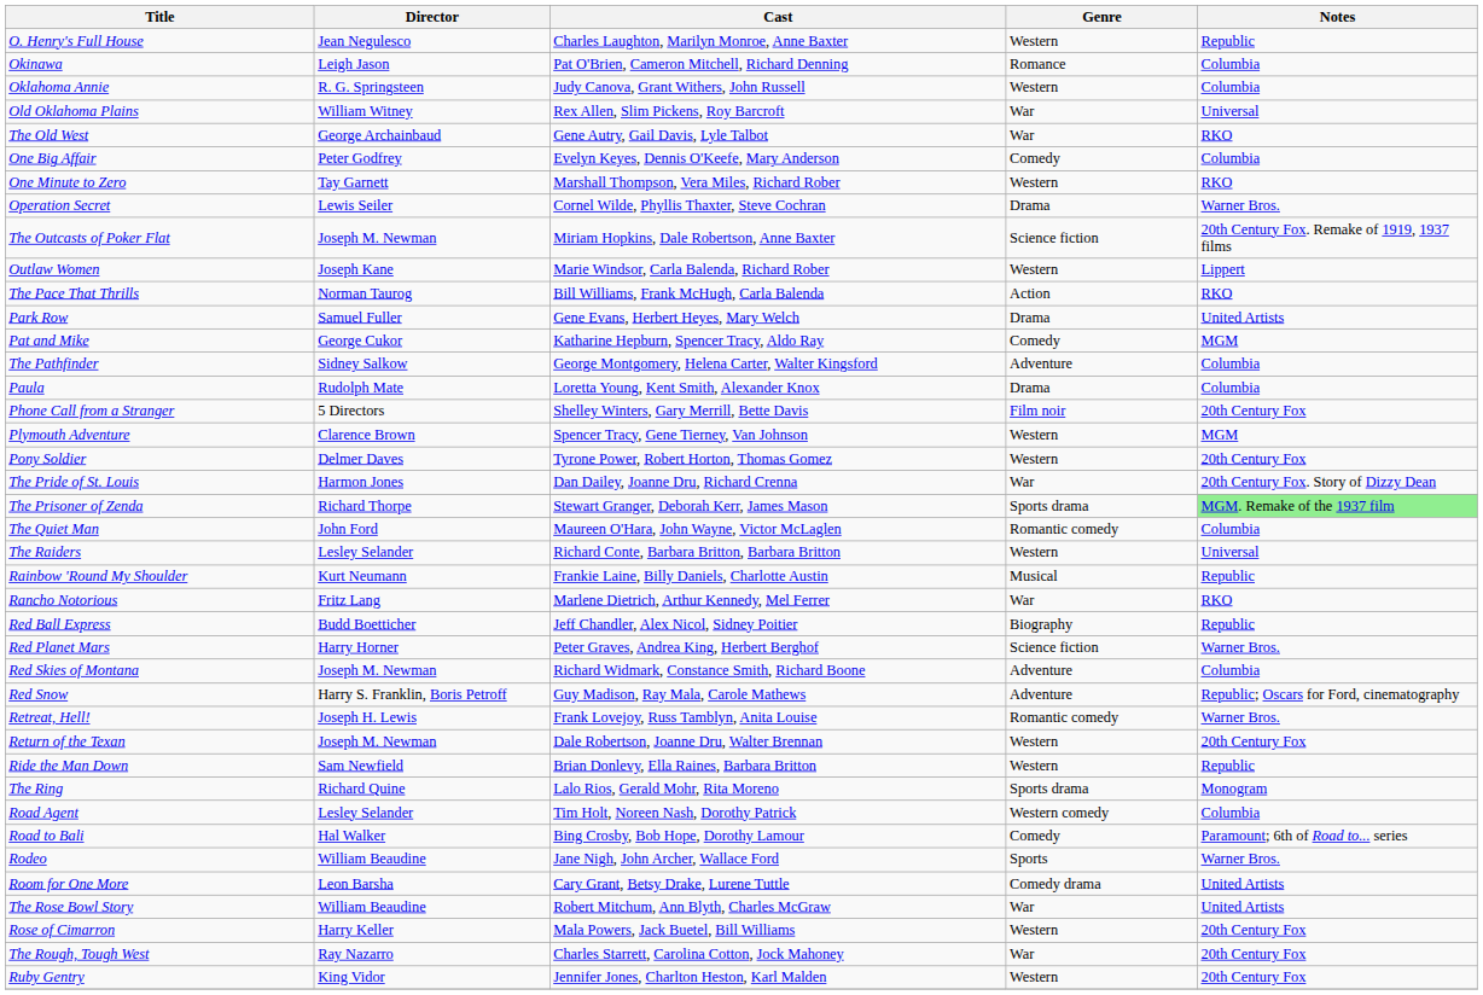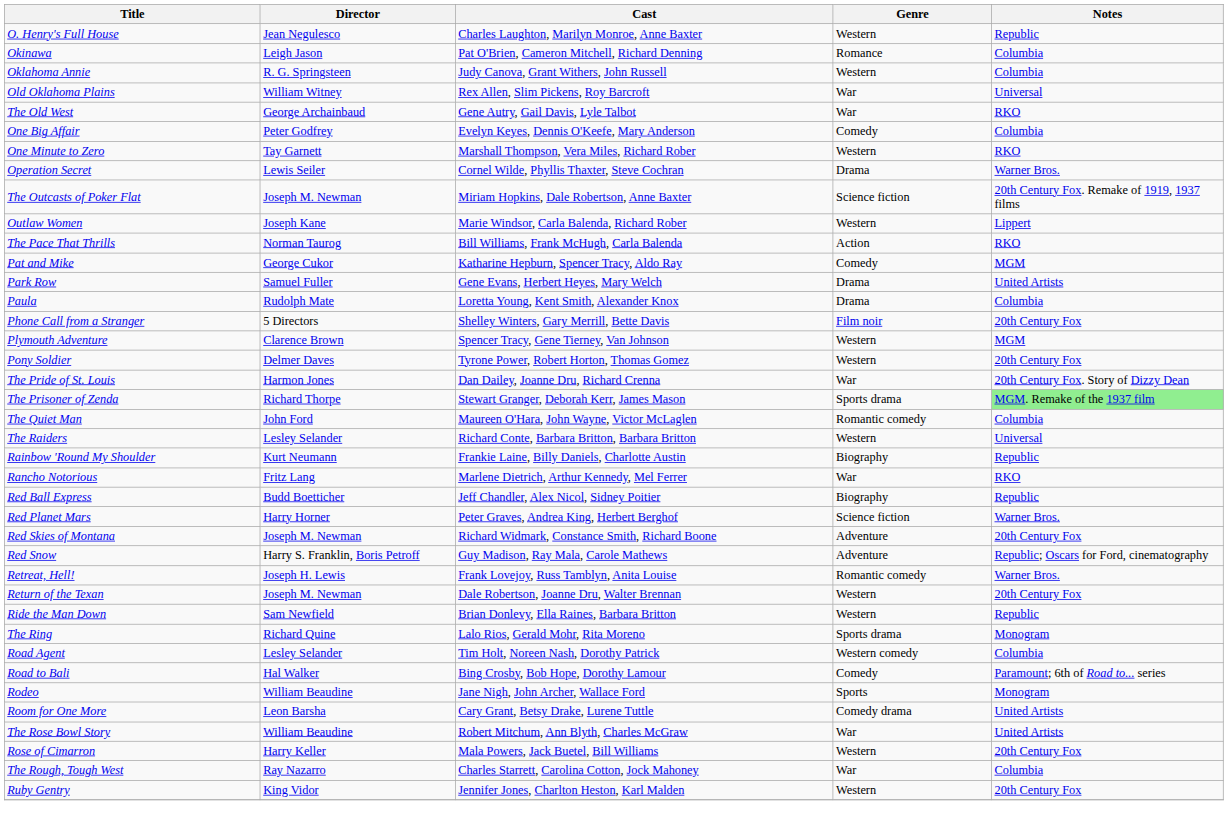rows swapped: Park Row <-> Pat and Mike
- row: The Pathfinder | Sidney Salkow | George Montgomery, Helena Carter, Walter Kingsford | Adventure | Columbia
Rainbow 'Round My Shoulder | Genre: Musical -> Biography
Red Skies of Montana | Notes: Columbia -> 20th Century Fox
Rodeo | Notes: Warner Bros. -> Monogram
The Rough, Tough West | Notes: 20th Century Fox -> Columbia
